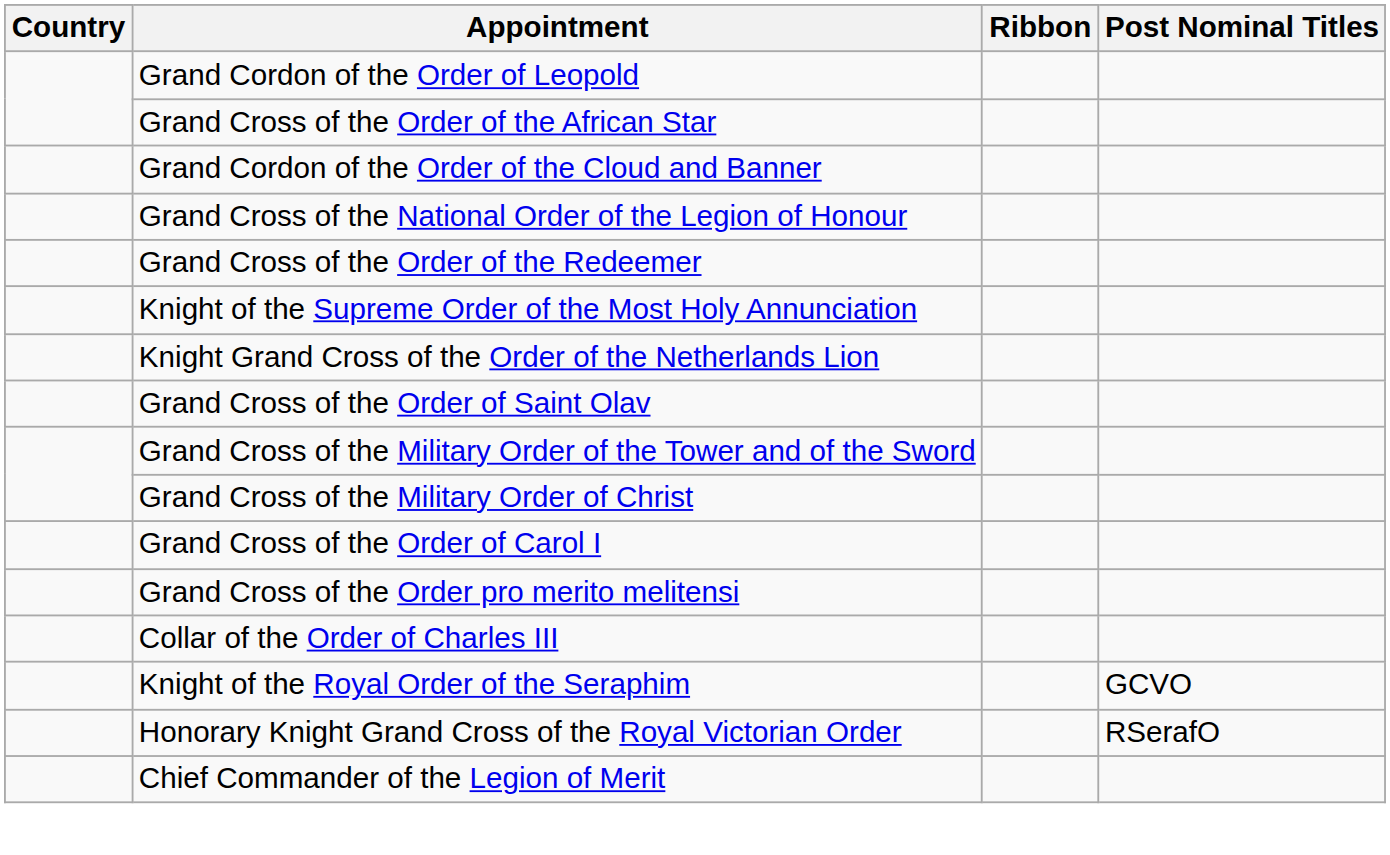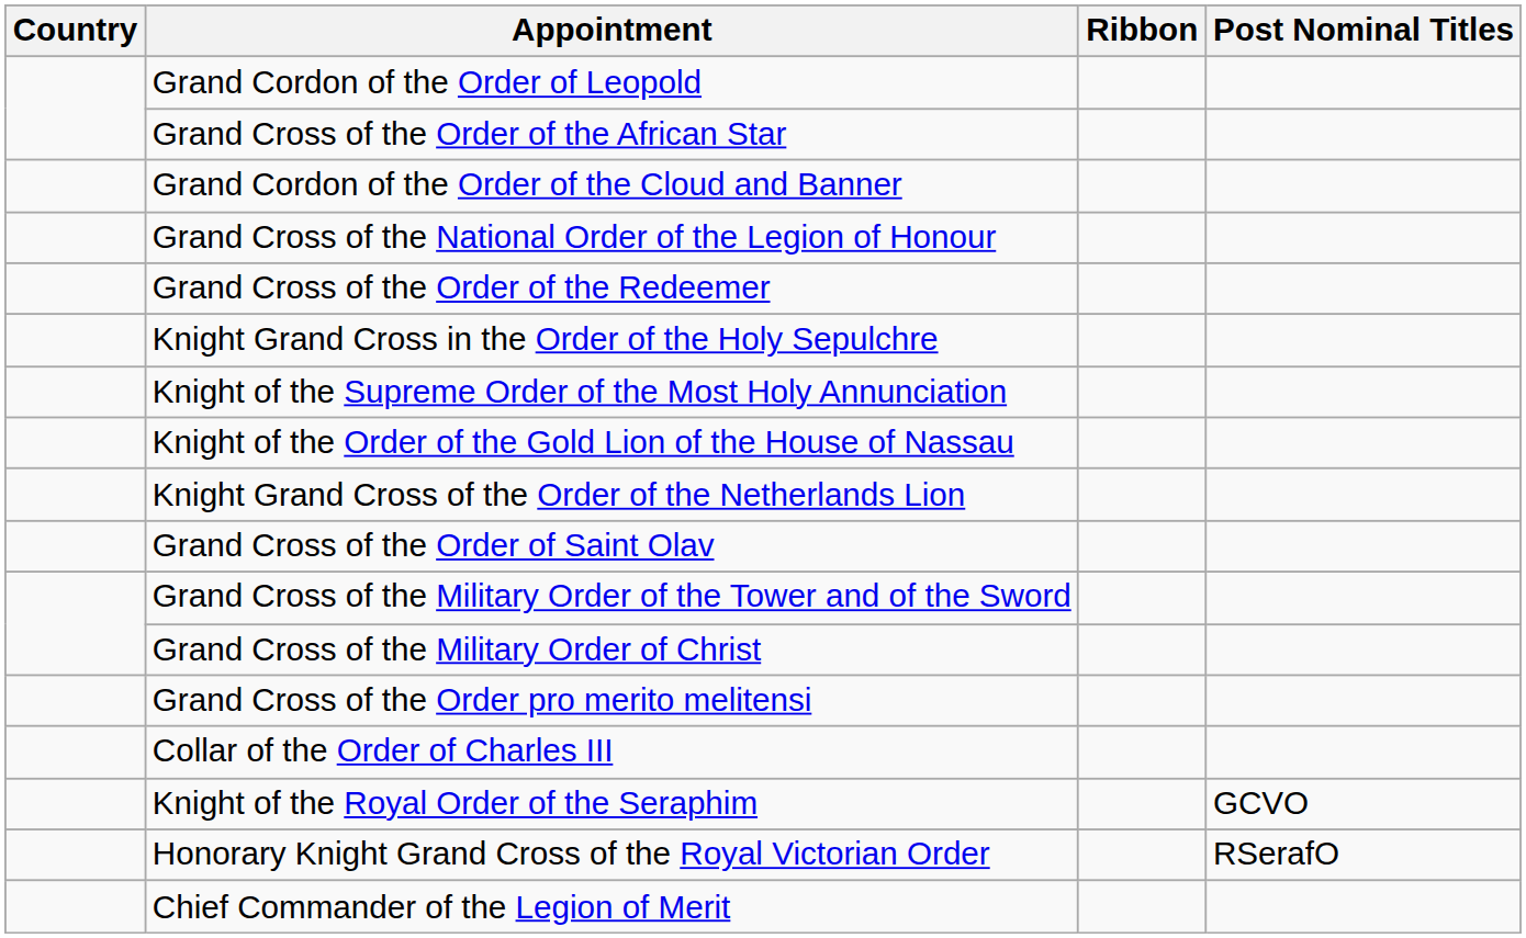+ row: Knight Grand Cross in the Order of the Holy Sepulchre
+ row: Knight of the Order of the Gold Lion of the House of Nassau
- row: Grand Cross of the Order of Carol I
